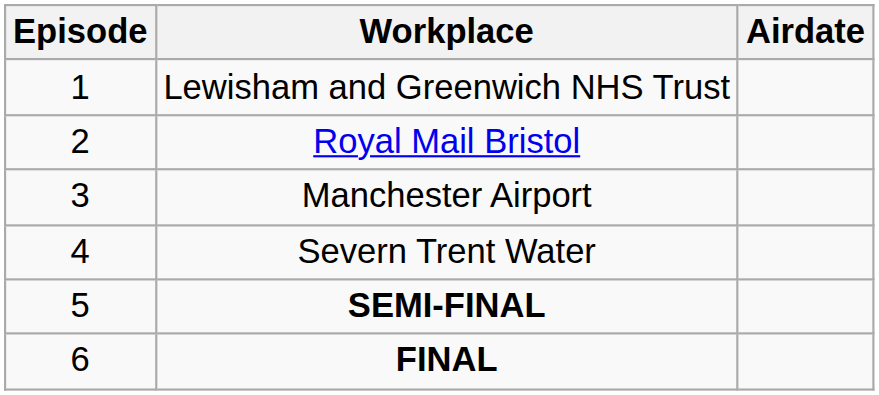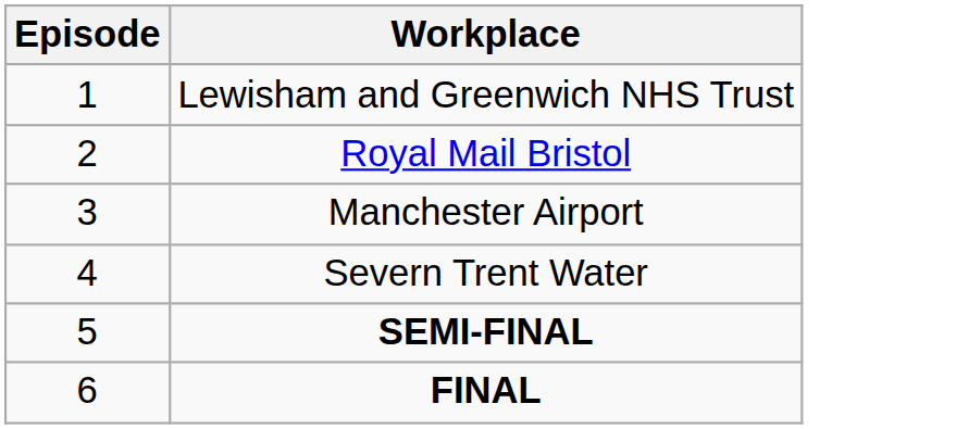- column: Airdate
